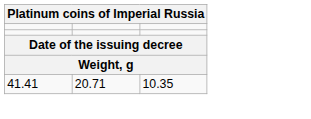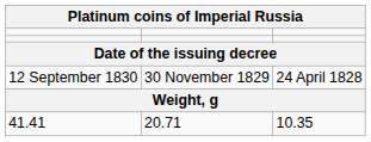+ row: 12 September 1830 | 30 November 1829 | 24 April 1828
